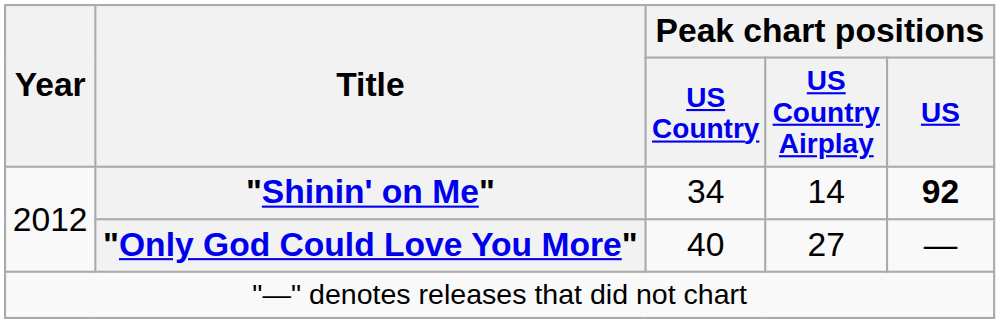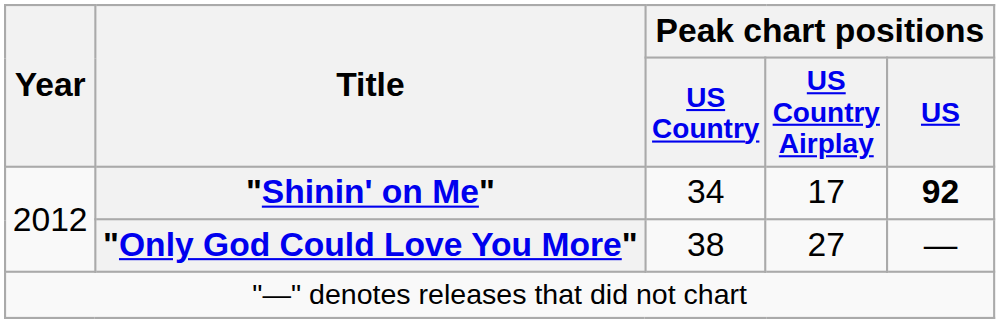"Shinin' on Me" | Peak chart positions / US Country Airplay: 14 -> 17
"Only God Could Love You More" | Peak chart positions / US Country: 40 -> 38
